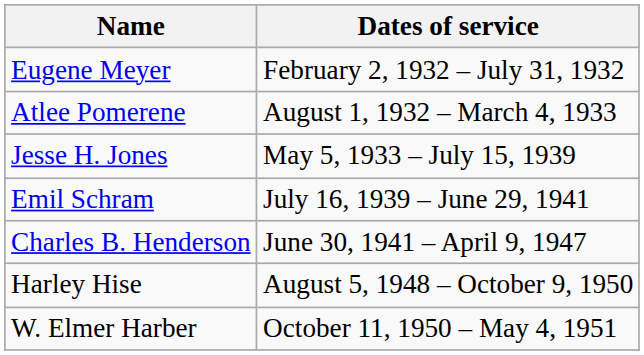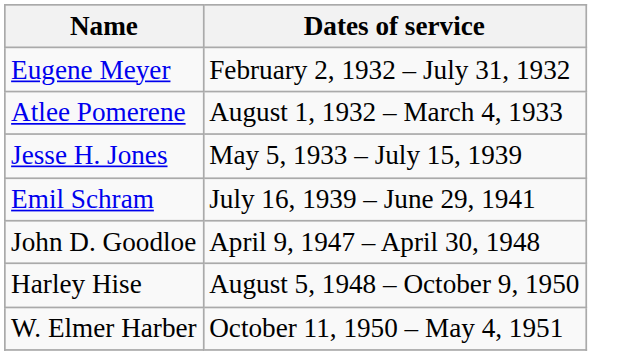- row: Charles B. Henderson | June 30, 1941 – April 9, 1947
+ row: John D. Goodloe | April 9, 1947 – April 30, 1948
